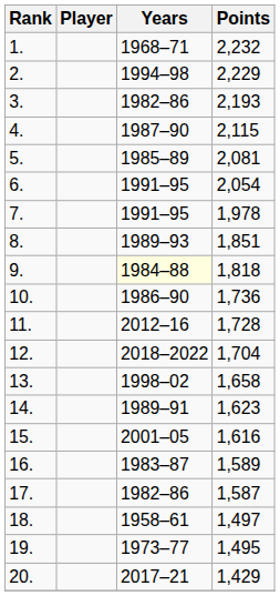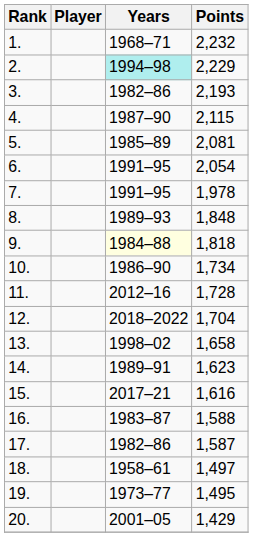2. | Years: no background -> paleturquoise background
8. | Points: 1,851 -> 1,848
10. | Points: 1,736 -> 1,734
15. | Years: 2001–05 -> 2017–21
16. | Points: 1,589 -> 1,588
20. | Years: 2017–21 -> 2001–05
